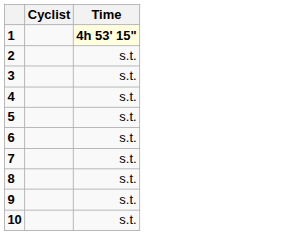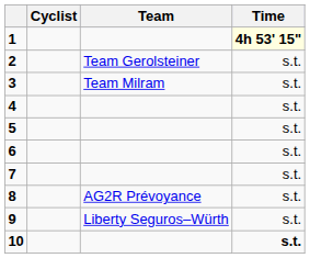+ column: Team | Team Gerolsteiner | Team Milram | AG2R Prévoyance | Liberty Seguros–Würth
10 | Time: normal -> bold
